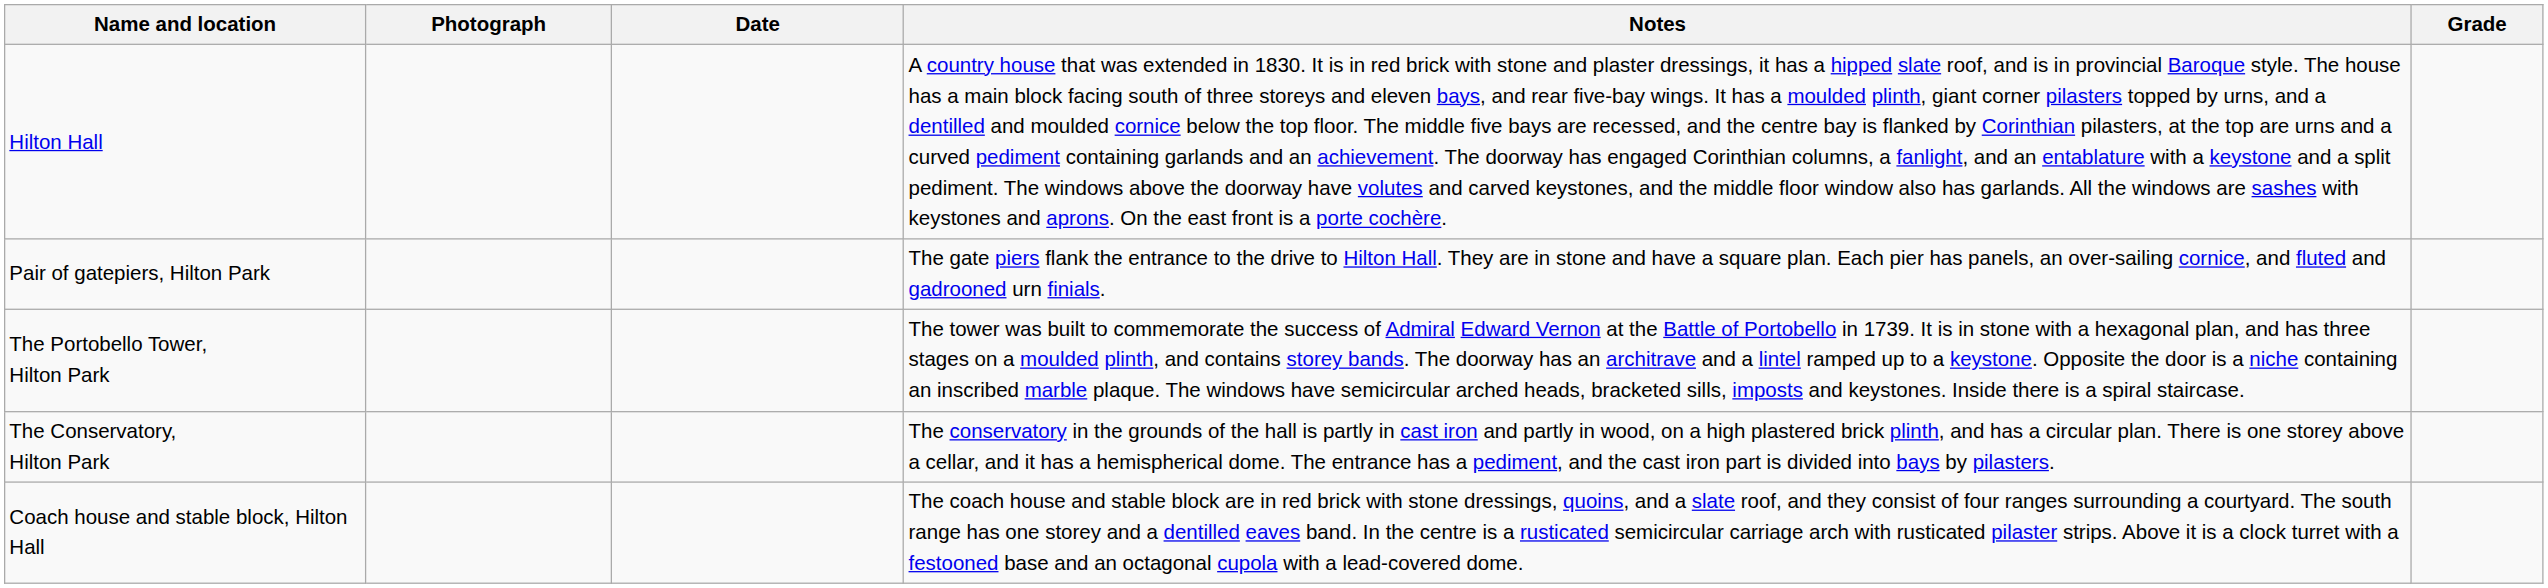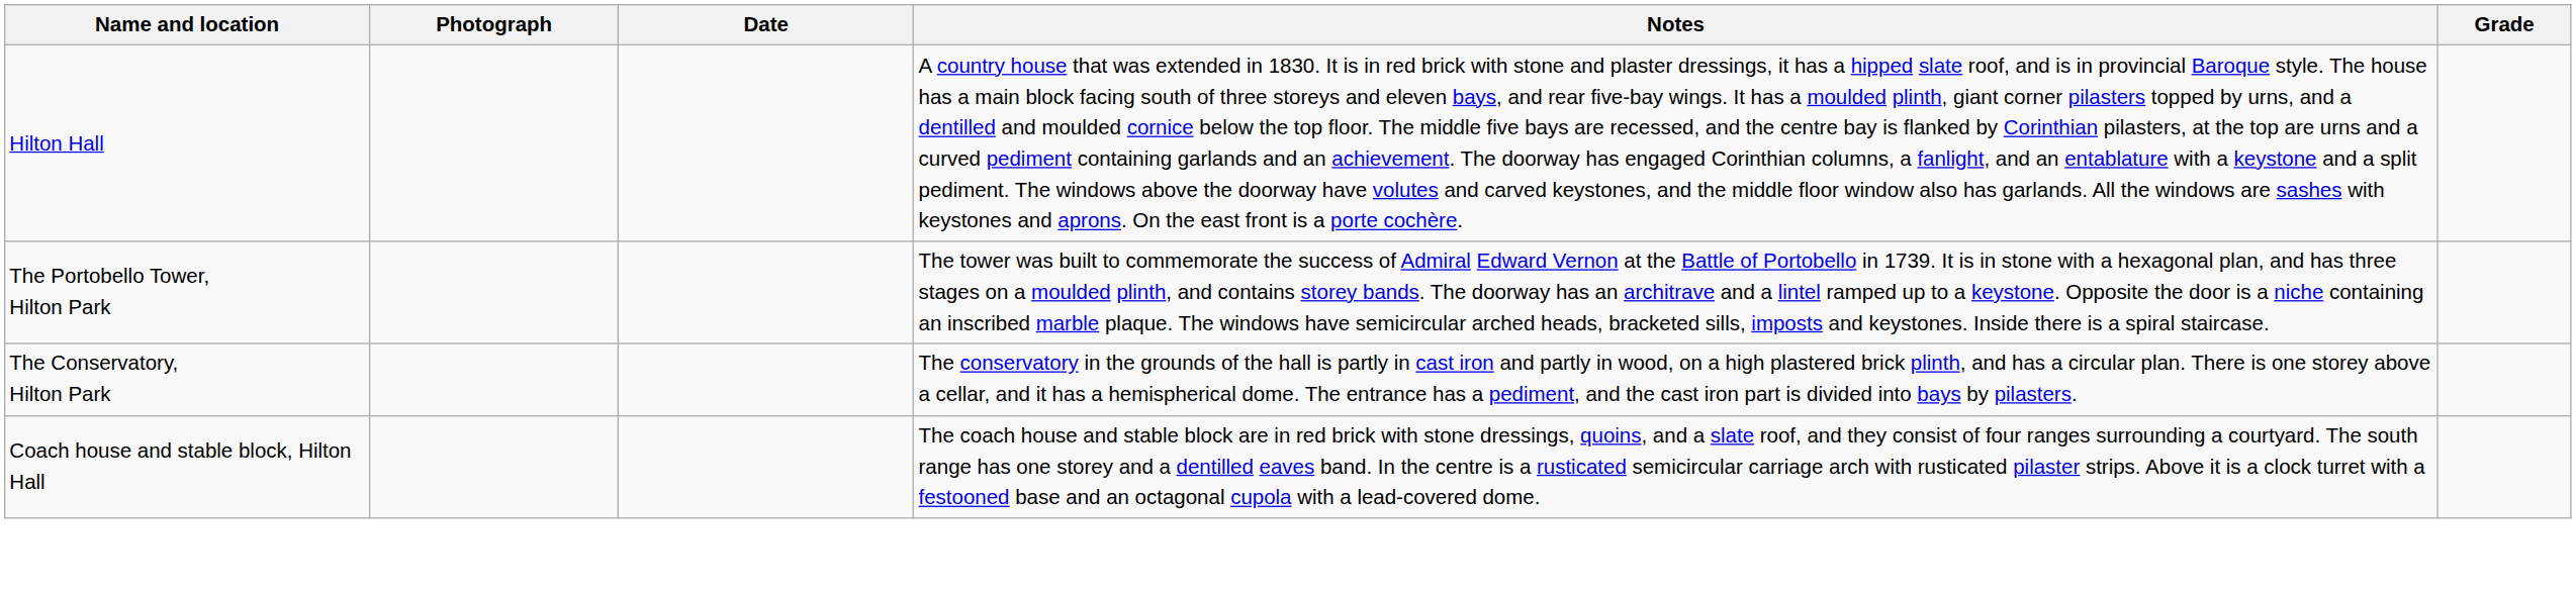- row: Pair of gatepiers, Hilton Park | The gate piers flank the entrance to the drive to Hilton Hall. They are in stone and have a square plan. Each pier has panels, an over-sailing cornice, and fluted and gadrooned urn finials.
